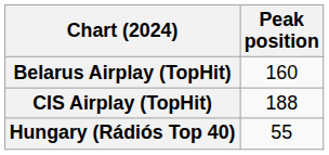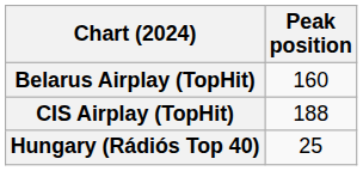Hungary (Rádiós Top 40) | Peak position: 55 -> 25
